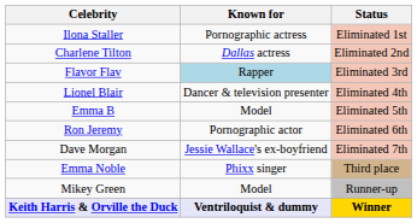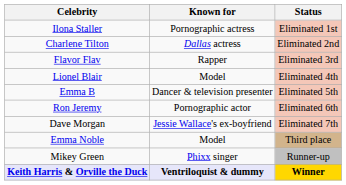Flavor Flav | Known for: lightblue background -> no background
Lionel Blair | Known for: Dancer & television presenter -> Model
Emma B | Known for: Model -> Dancer & television presenter
Emma Noble | Known for: Phixx singer -> Model
Mikey Green | Known for: Model -> Phixx singer
